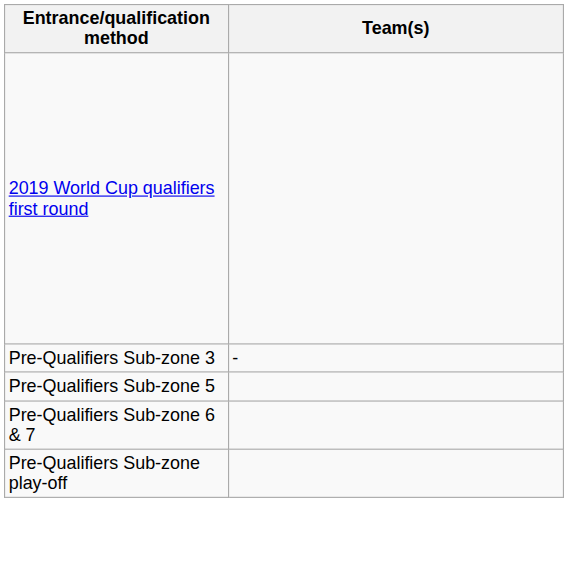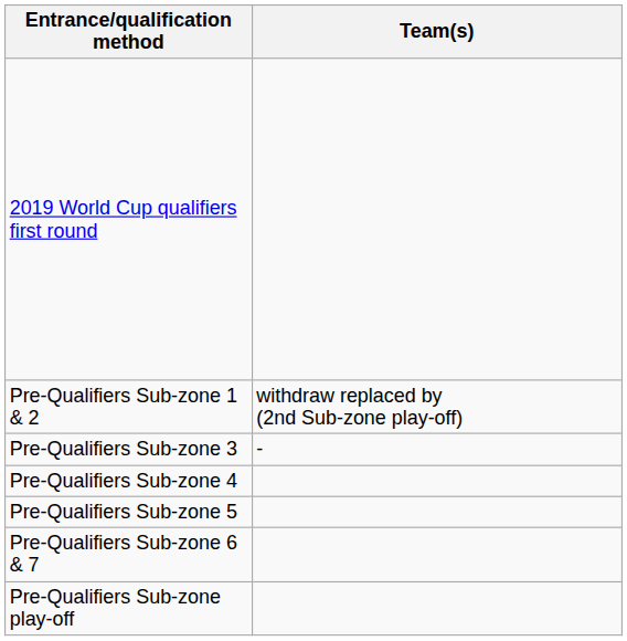+ row: Pre-Qualifiers Sub-zone 1 & 2 | withdraw replaced by (2nd Sub-zone play-off)
+ row: Pre-Qualifiers Sub-zone 4
